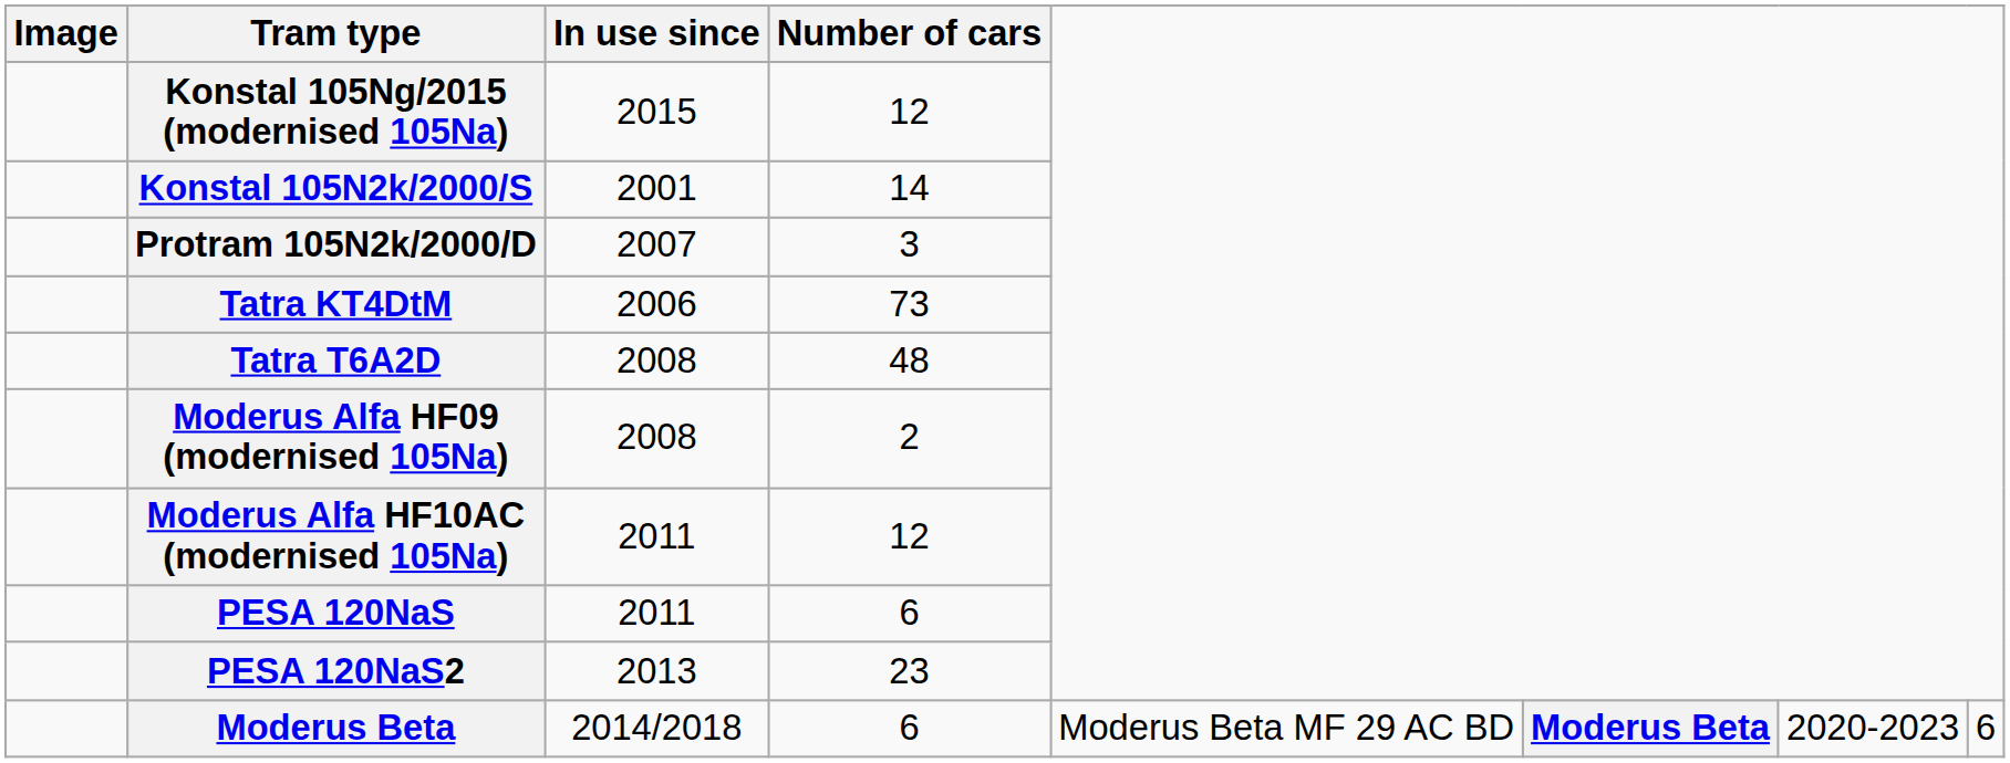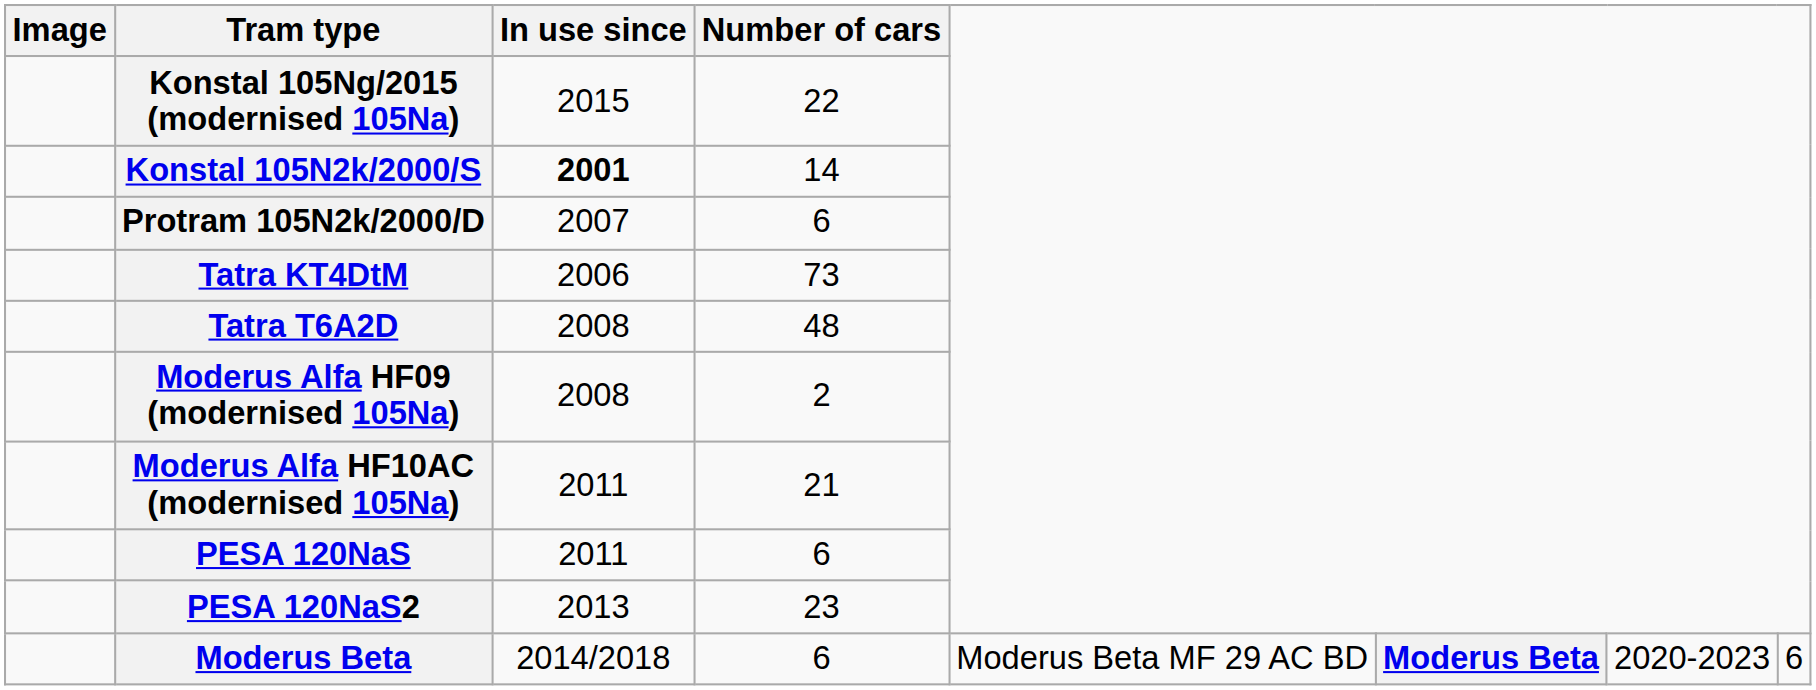Konstal 105Ng/2015 (modernised 105Na) | Number of cars: 12 -> 22
Konstal 105N2k/2000/S | In use since: normal -> bold
Protram 105N2k/2000/D | Number of cars: 3 -> 6
Moderus Alfa HF10AC (modernised 105Na) | Number of cars: 12 -> 21
